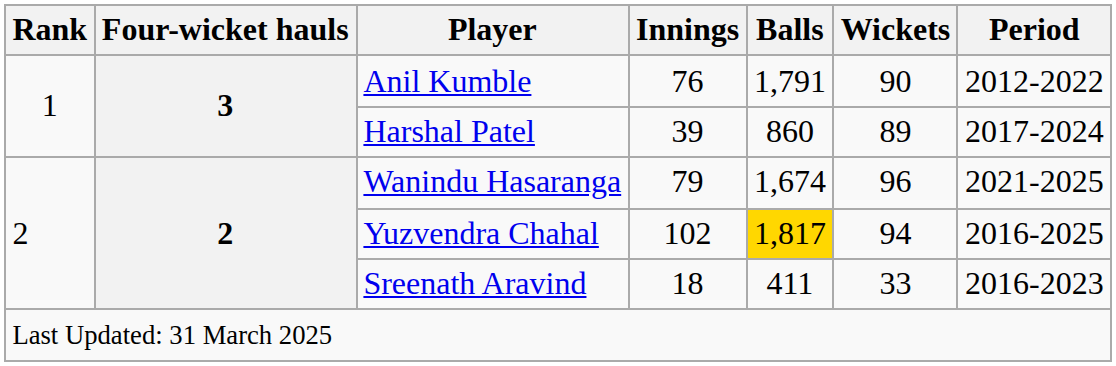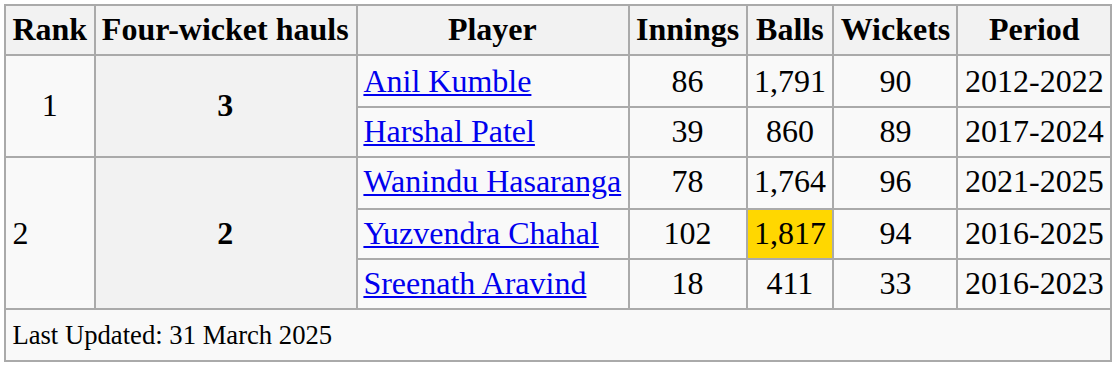Anil Kumble | Innings: 76 -> 86
Wanindu Hasaranga | Innings: 79 -> 78
Wanindu Hasaranga | Balls: 1,674 -> 1,764
